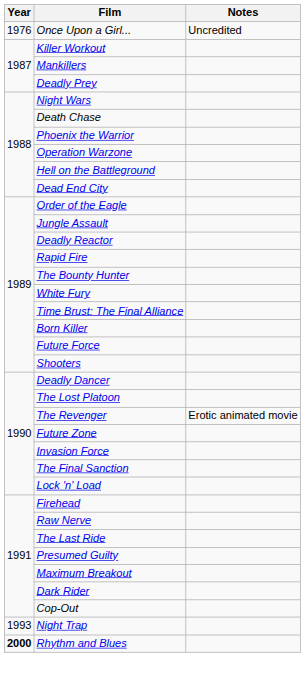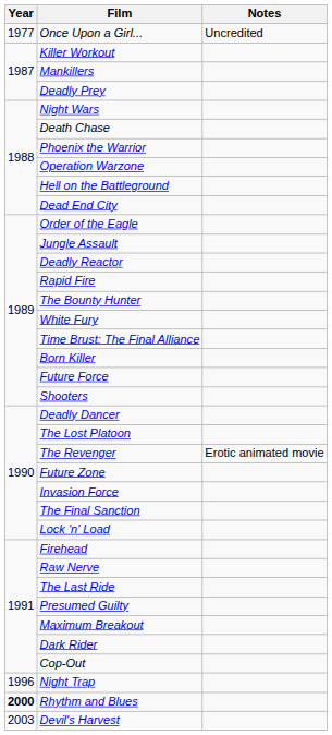Once Upon a Girl... | Year: 1976 -> 1977
Night Trap | Year: 1993 -> 1996
+ row: 2003 | Devil's Harvest
